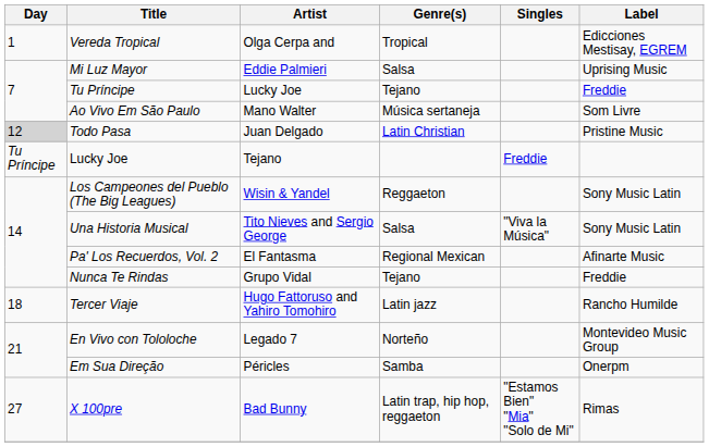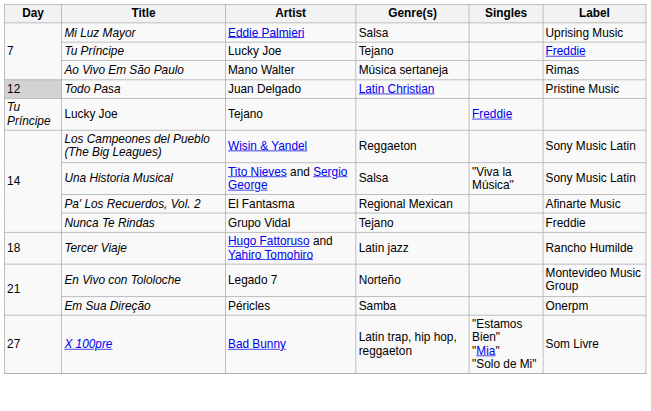- row: 1 | Vereda Tropical | Olga Cerpa and | Tropical | Edicciones Mestisay, EGREM
Ao Vivo Em São Paulo | Label: Som Livre -> Rimas
X 100pre | Label: Rimas -> Som Livre
